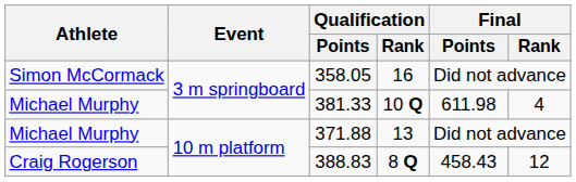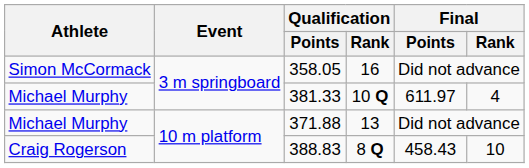381.33 | Final / Points: 611.98 -> 611.97
388.83 | Final / Rank: 12 -> 10
